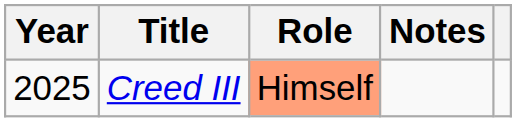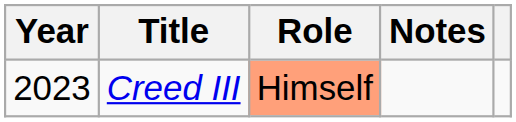Creed III | Year: 2025 -> 2023
